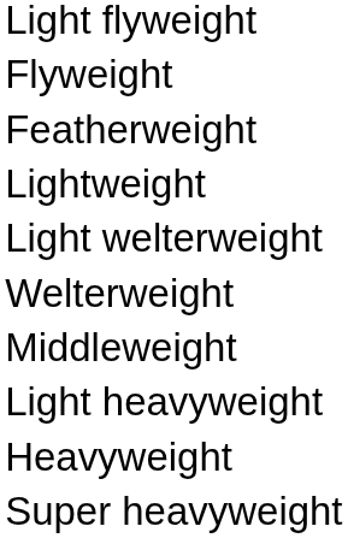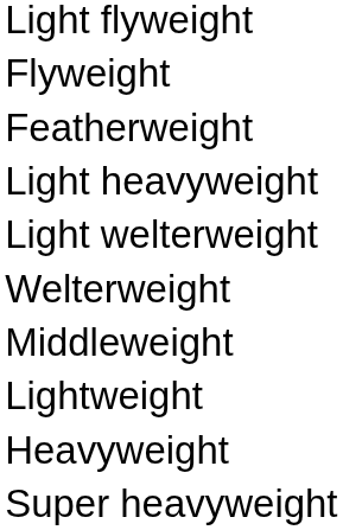rows swapped: Lightweight <-> Light heavyweight
